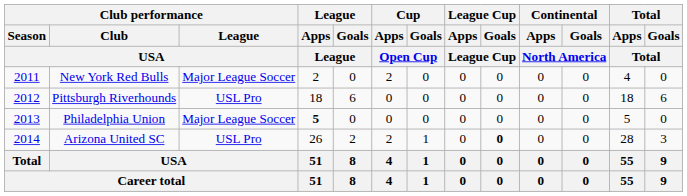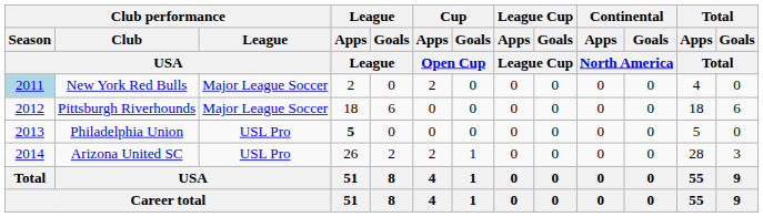New York Red Bulls | Club performance / Season / USA: no background -> lightblue background
Pittsburgh Riverhounds | Club performance / League / USA: USL Pro -> Major League Soccer
Philadelphia Union | Club performance / League / USA: Major League Soccer -> USL Pro
Arizona United SC | League Cup / Goals / League Cup: bold -> normal
